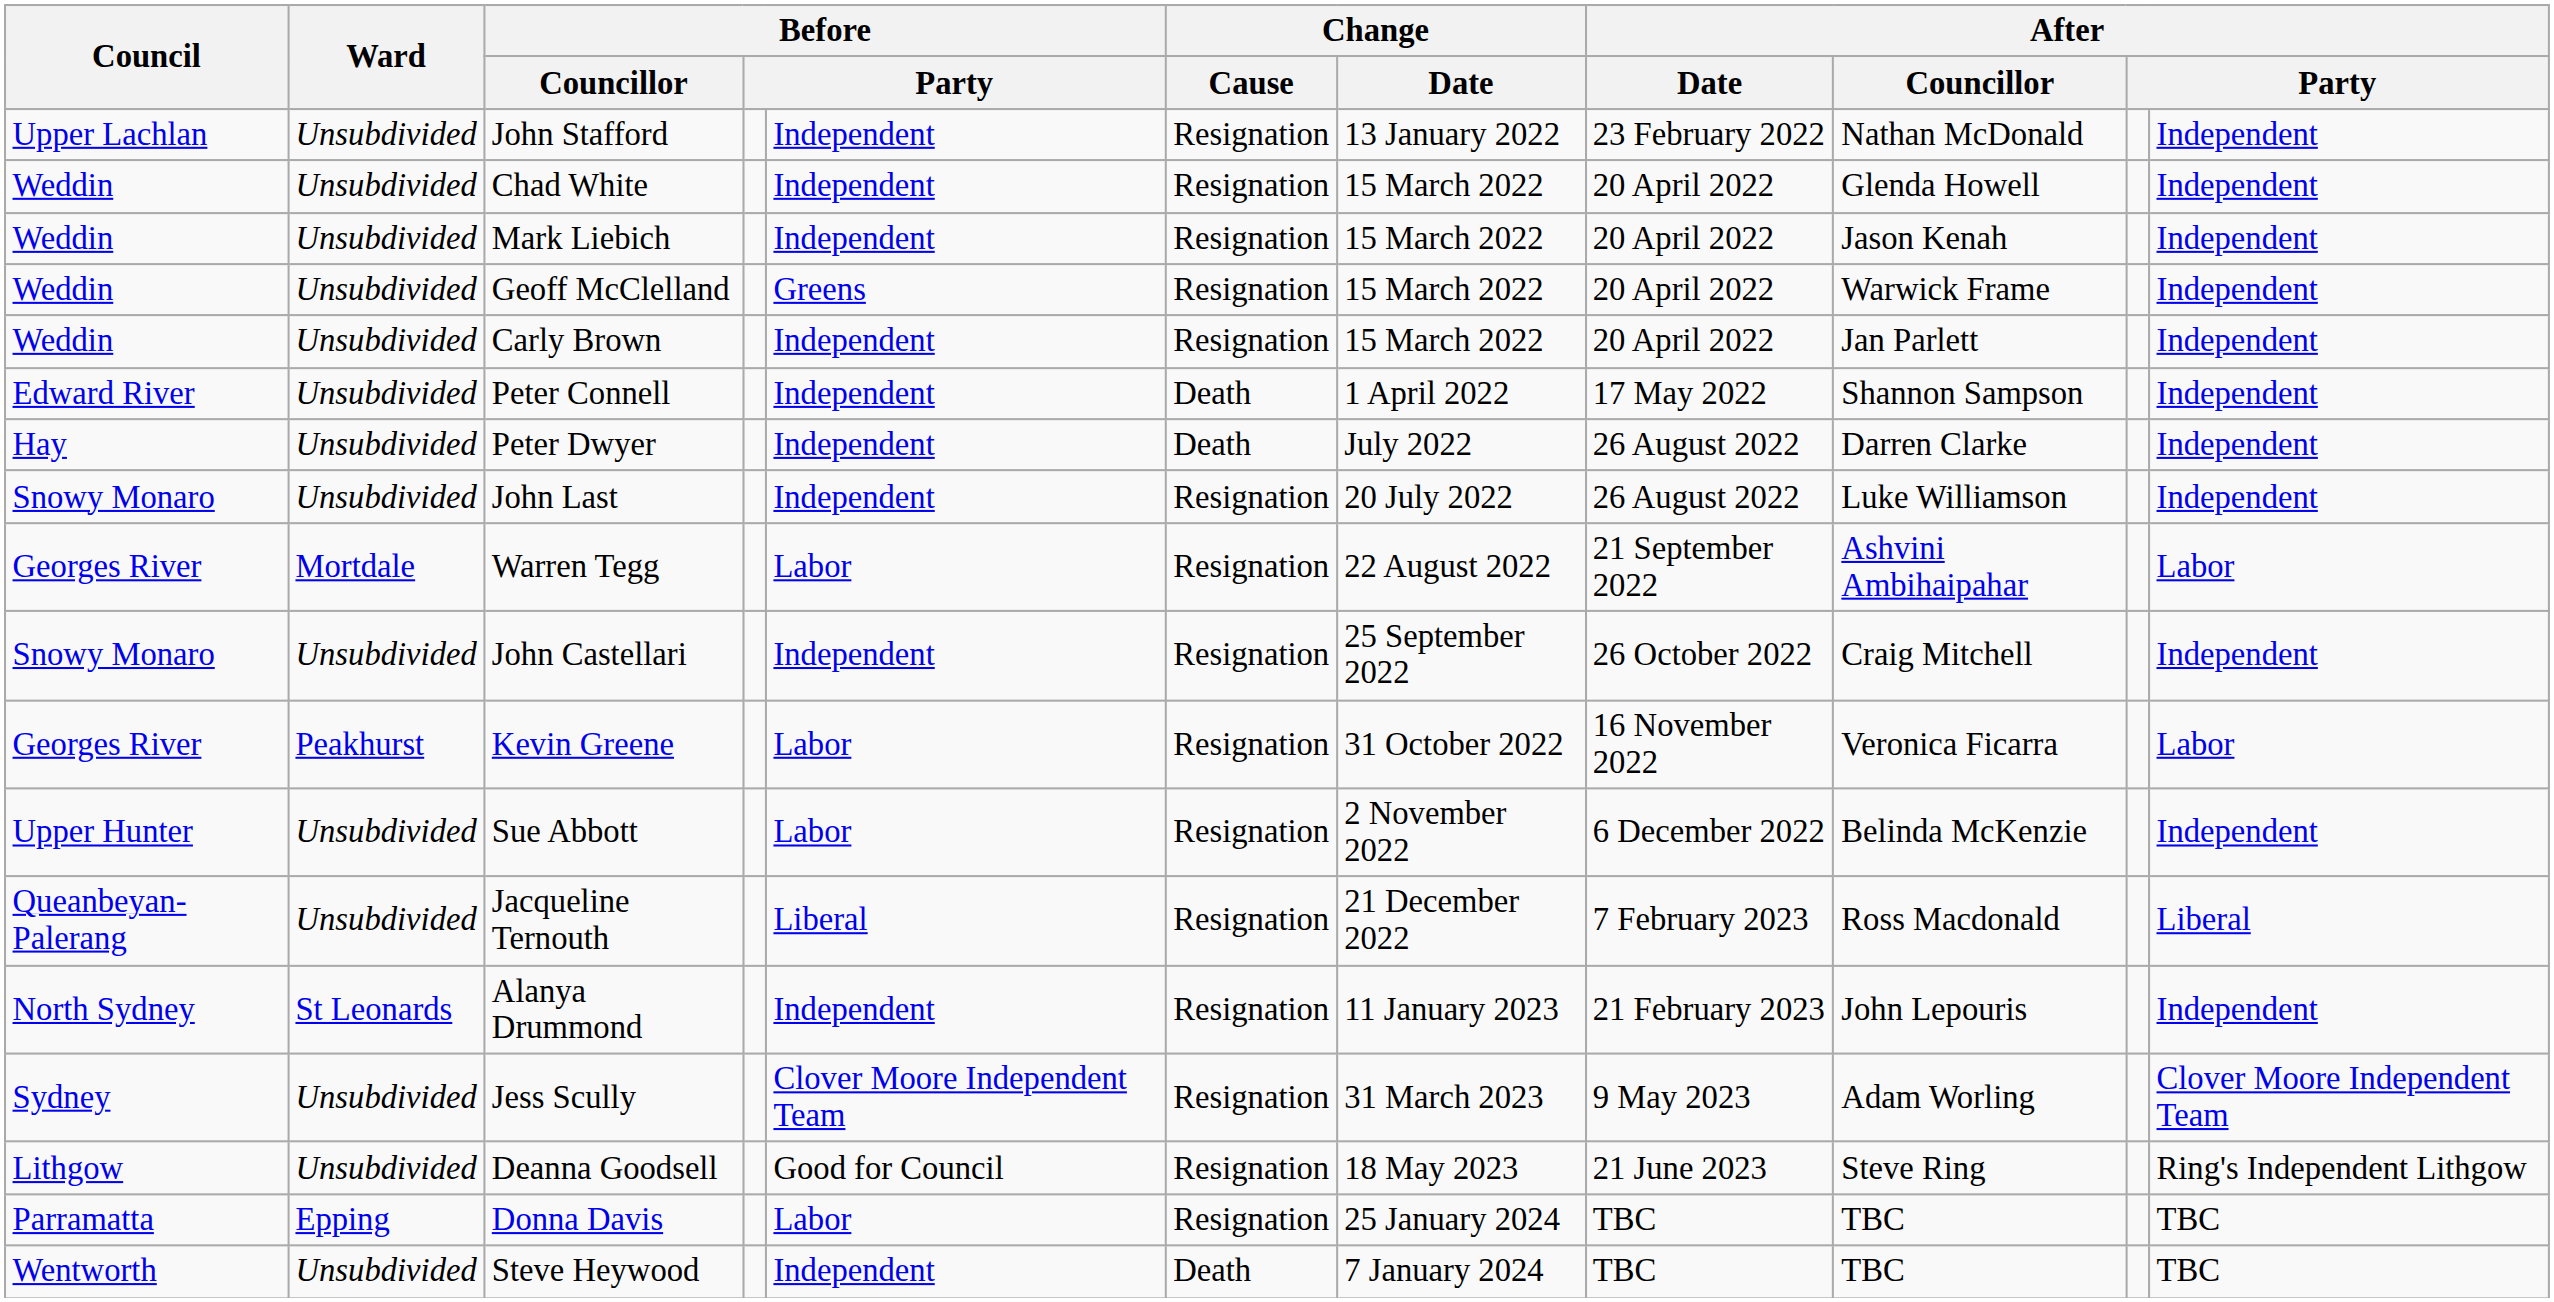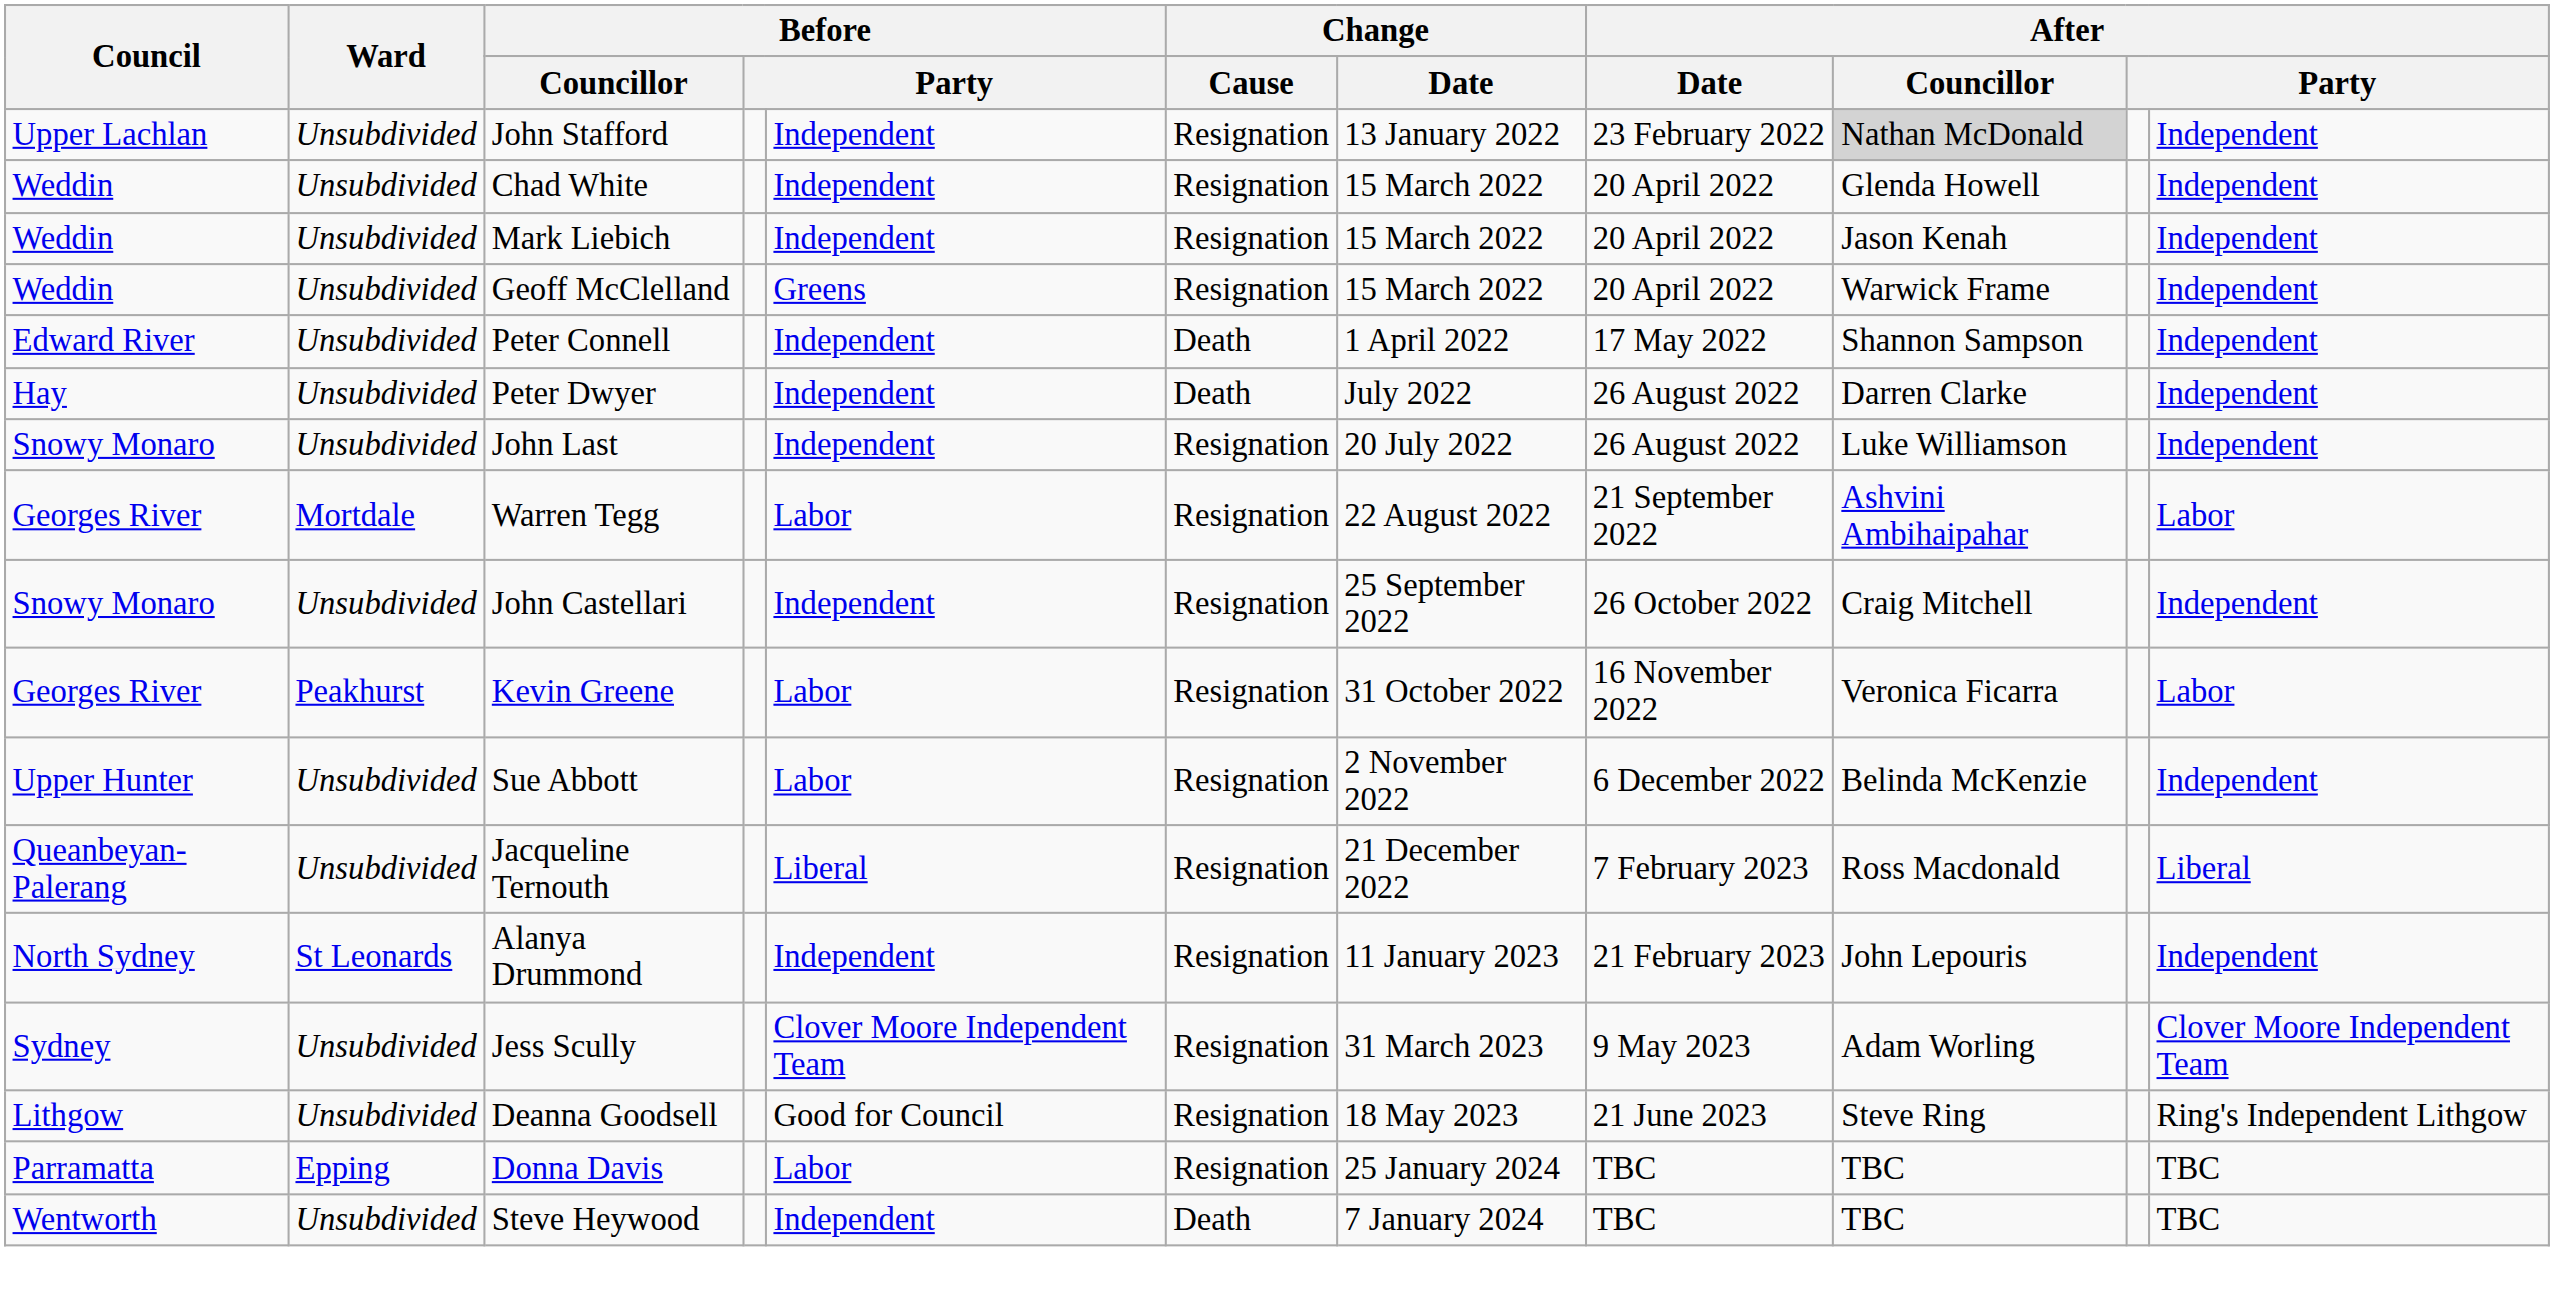John Stafford | After / Councillor: no background -> lightgrey background
- row: Weddin | Unsubdivided | Carly Brown | Independent | Resignation | 15 March 2022 | 20 April 2022 | Jan Parlett | Independent
